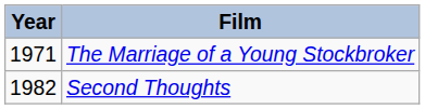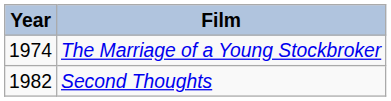The Marriage of a Young Stockbroker | Year: 1971 -> 1974
